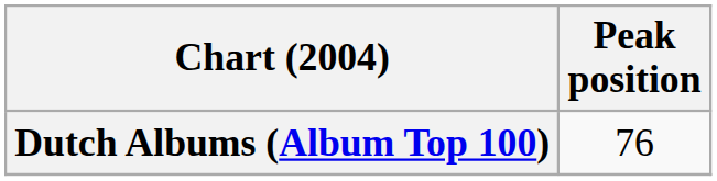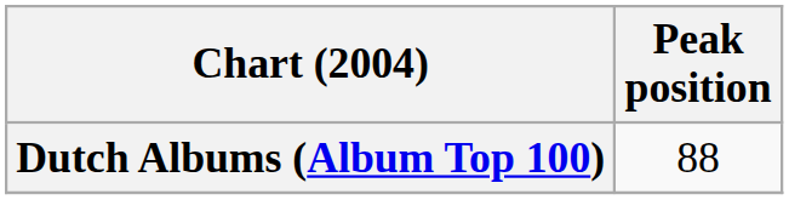Dutch Albums (Album Top 100) | Peak position: 76 -> 88
